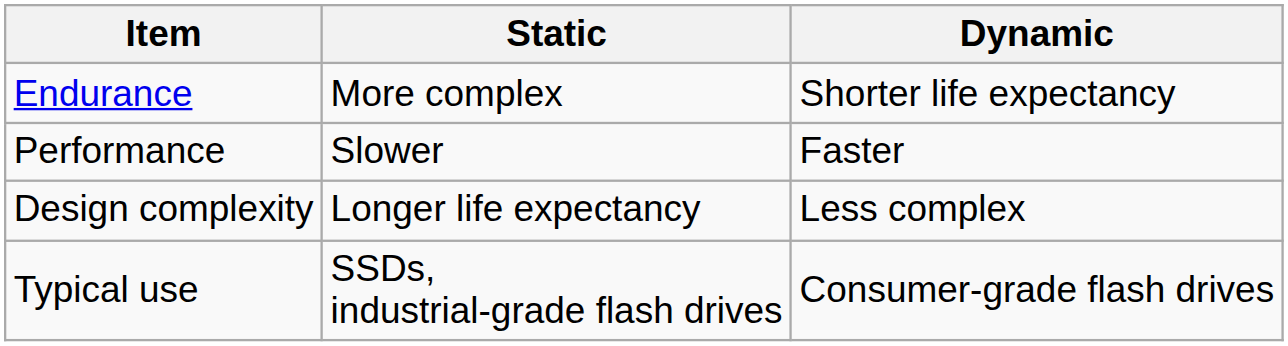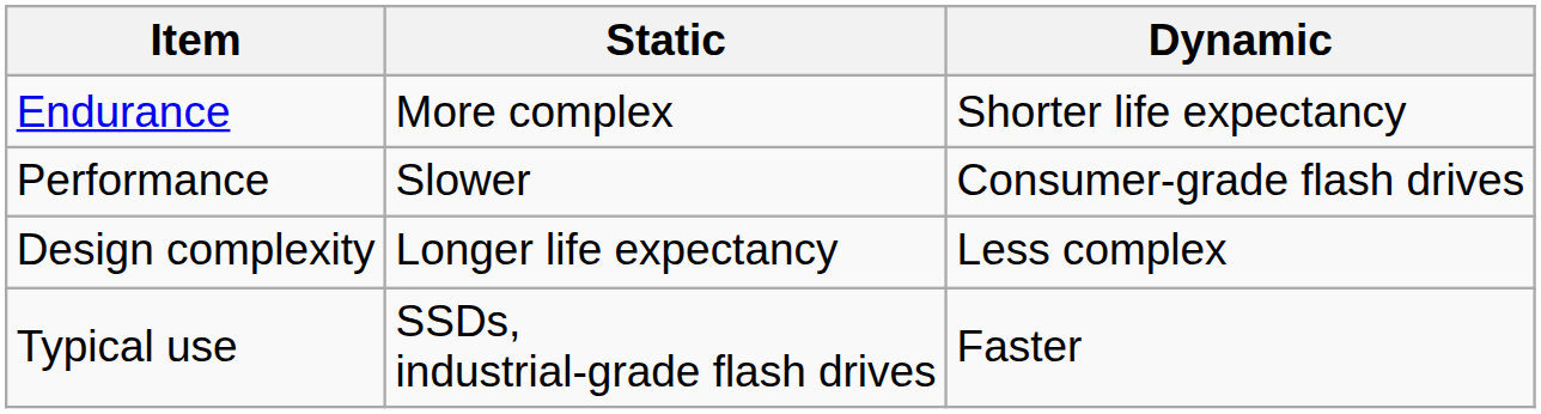Performance | Dynamic: Faster -> Consumer-grade flash drives
Typical use | Dynamic: Consumer-grade flash drives -> Faster
